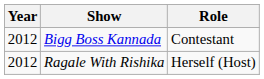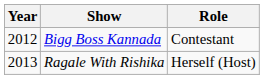Ragale With Rishika | Year: 2012 -> 2013
